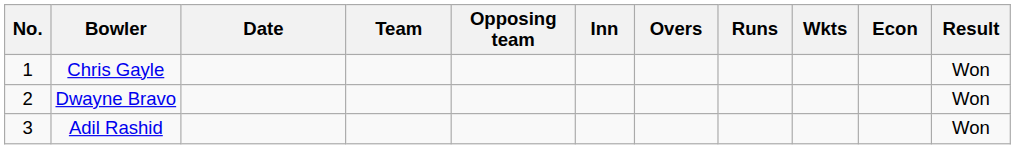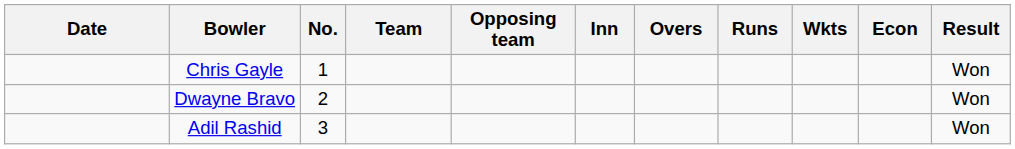columns swapped: No. <-> Date
